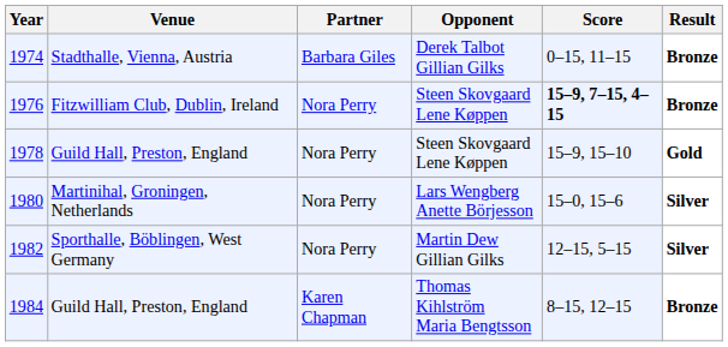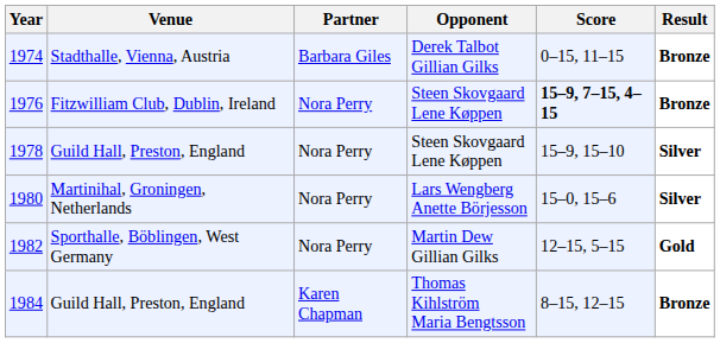1978 | Result: Gold -> Silver
1982 | Result: Silver -> Gold
